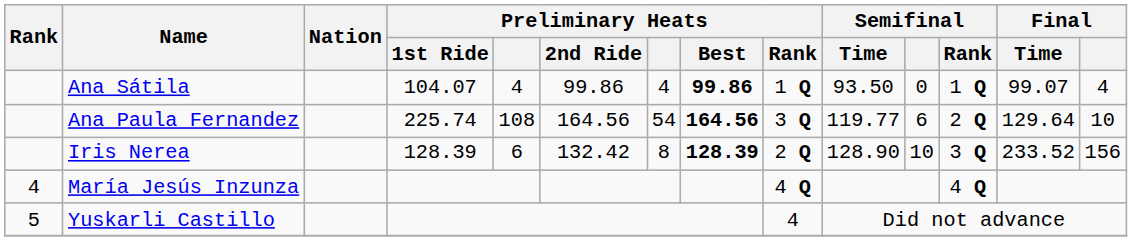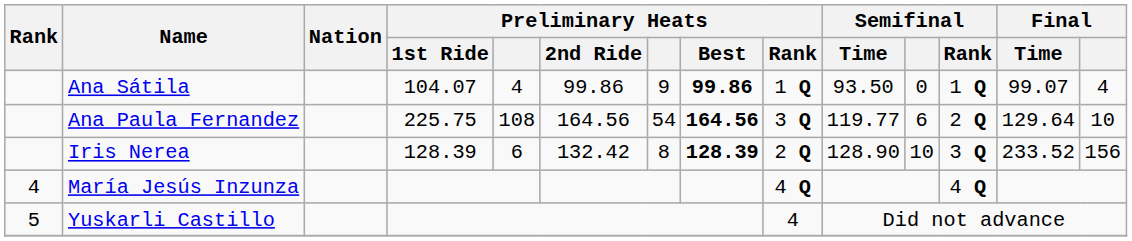Ana Sátila | column 7: 4 -> 9
Ana Paula Fernandez | Preliminary Heats / 1st Ride: 225.74 -> 225.75
